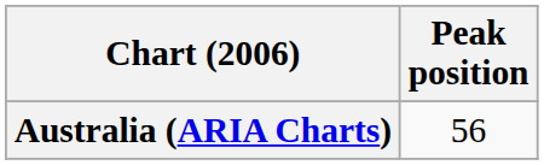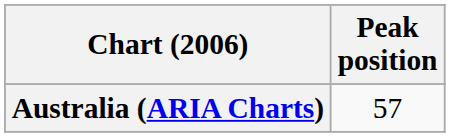Australia (ARIA Charts) | Peak position: 56 -> 57
